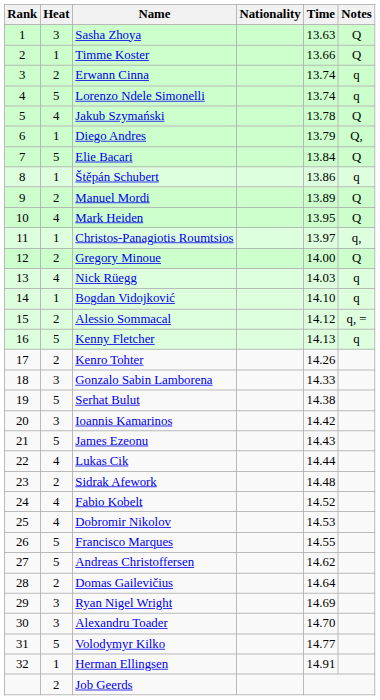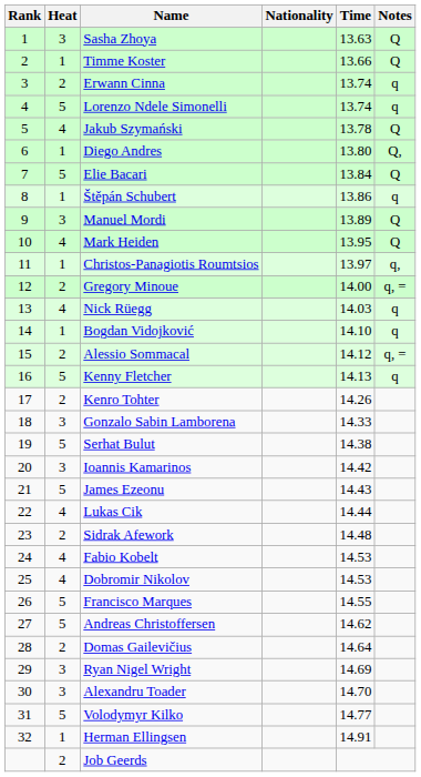Diego Andres | Time: 13.79 -> 13.80
Manuel Mordi | Heat: 2 -> 3
Gregory Minoue | Notes: Q -> q, =
Fabio Kobelt | Time: 14.52 -> 14.53
